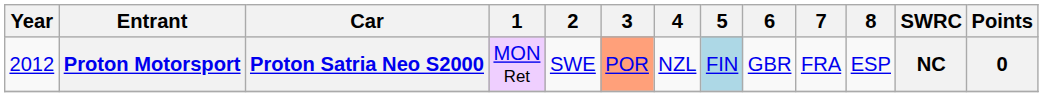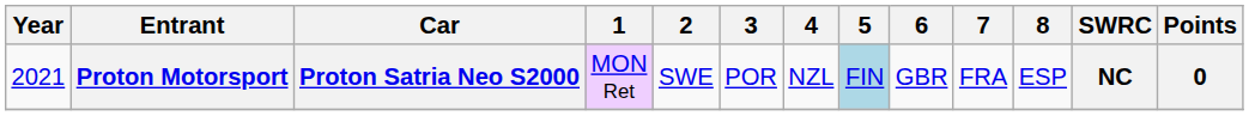Proton Motorsport | Year: 2012 -> 2021
Proton Motorsport | 3: lightsalmon background -> no background
